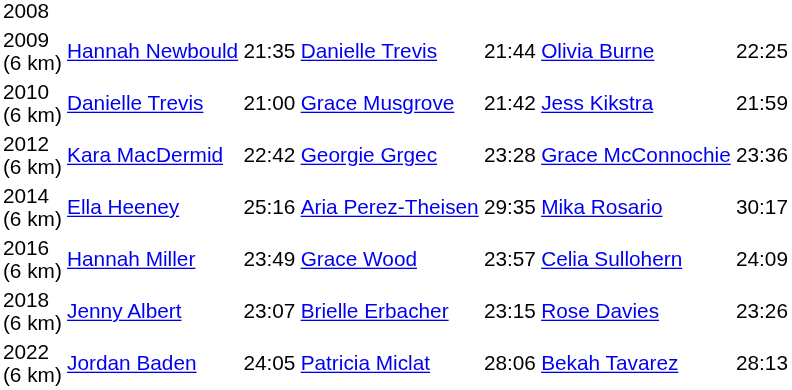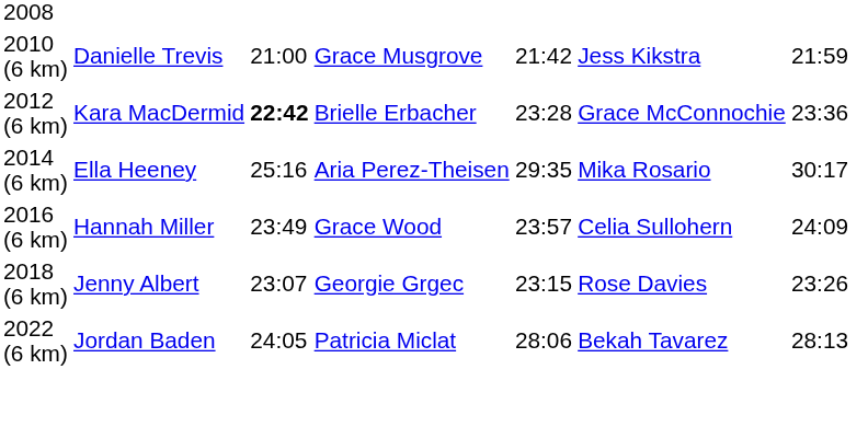- row: 2009 (6 km) | Hannah Newbould | 21:35 | Danielle Trevis | 21:44 | Olivia Burne | 22:25
2012 (6 km) | column 3: normal -> bold
2012 (6 km) | column 4: Georgie Grgec -> Brielle Erbacher
2018 (6 km) | column 4: Brielle Erbacher -> Georgie Grgec
